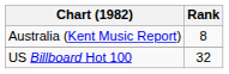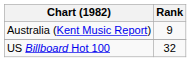Australia (Kent Music Report) | Rank: 8 -> 9
